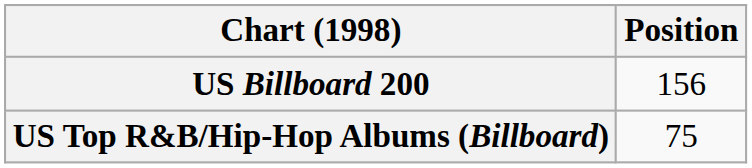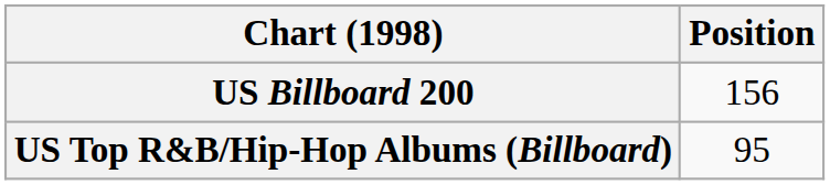US Top R&B/Hip-Hop Albums (Billboard) | Position: 75 -> 95
